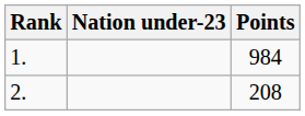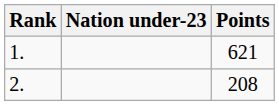1. | Points: 984 -> 621
